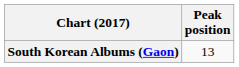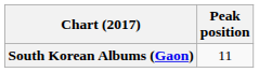South Korean Albums (Gaon) | Peak position: 13 -> 11
